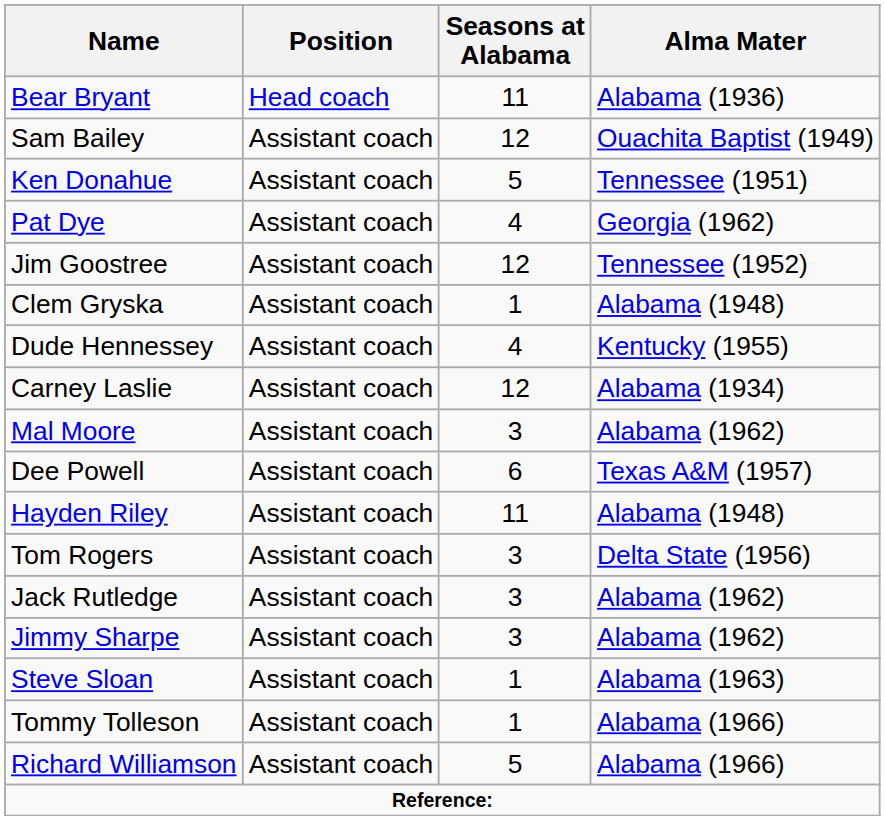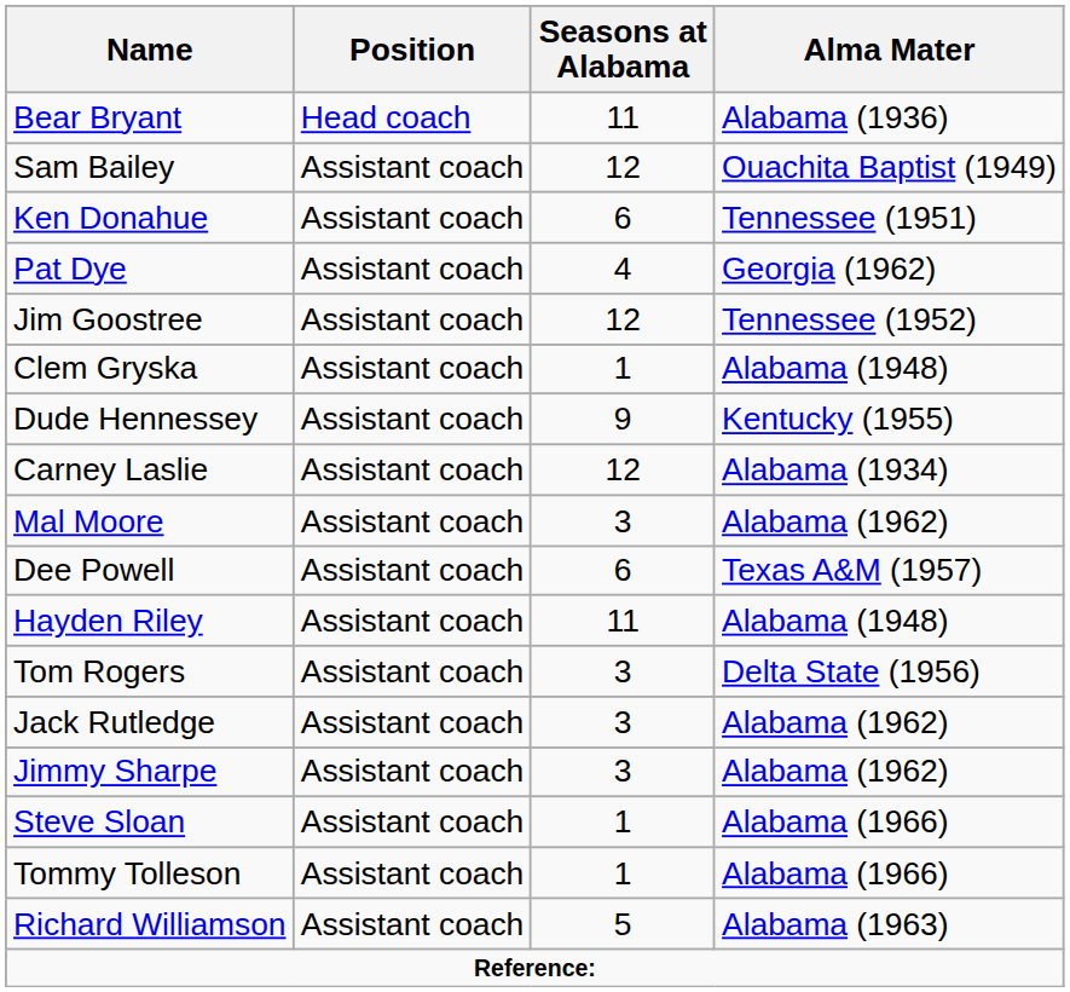Ken Donahue | Seasons at Alabama: 5 -> 6
Dude Hennessey | Seasons at Alabama: 4 -> 9
Steve Sloan | Alma Mater: Alabama (1963) -> Alabama (1966)
Richard Williamson | Alma Mater: Alabama (1966) -> Alabama (1963)
